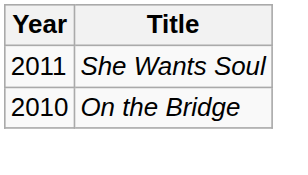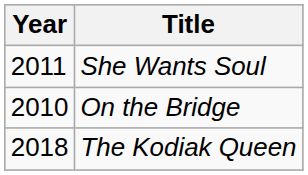+ row: 2018 | The Kodiak Queen
